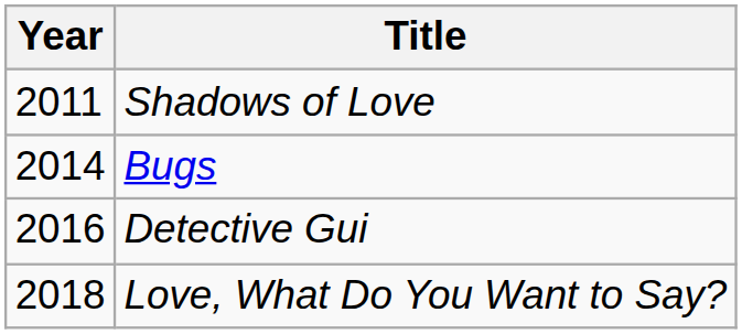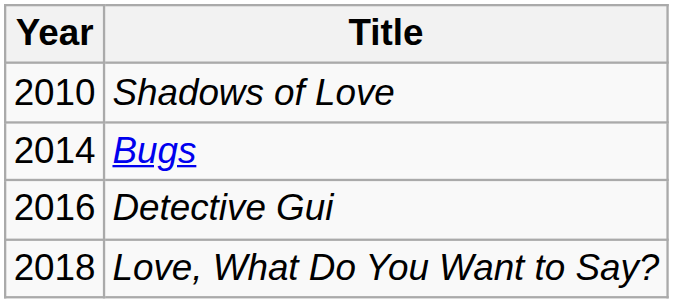Shadows of Love | Year: 2011 -> 2010
